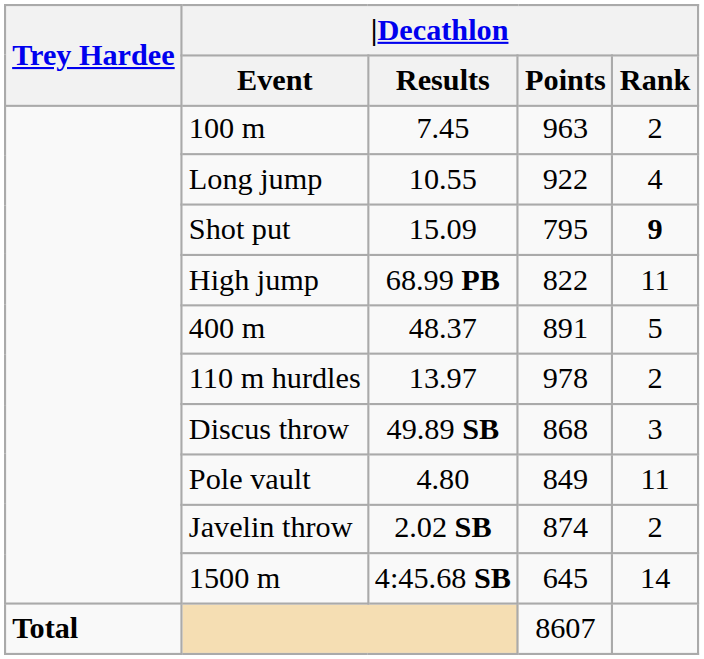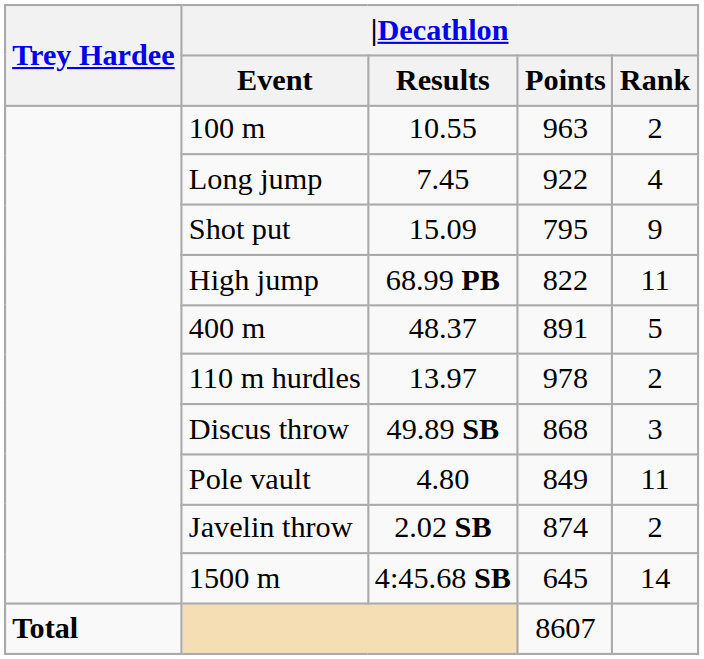100 m | |Decathlon / Results: 7.45 -> 10.55
Long jump | |Decathlon / Results: 10.55 -> 7.45
Shot put | |Decathlon / Rank: bold -> normal
